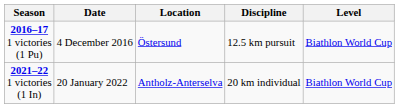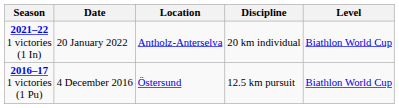rows swapped: 2016–17 1 victories (1 Pu) <-> 2021–22 1 victories (1 In)
